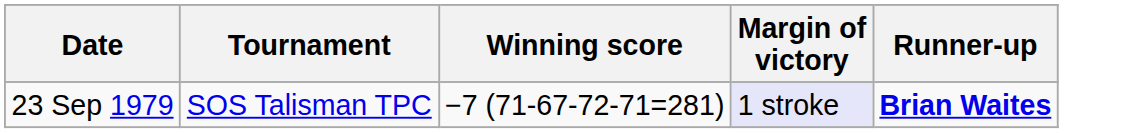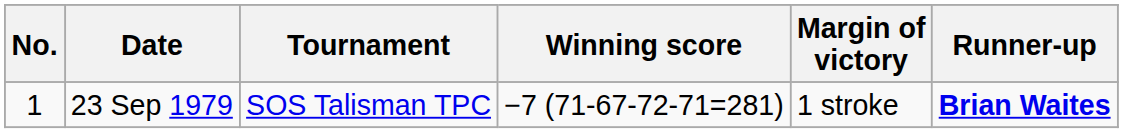+ column: No. | 1
23 Sep 1979 | Margin of victory: lavender background -> no background
